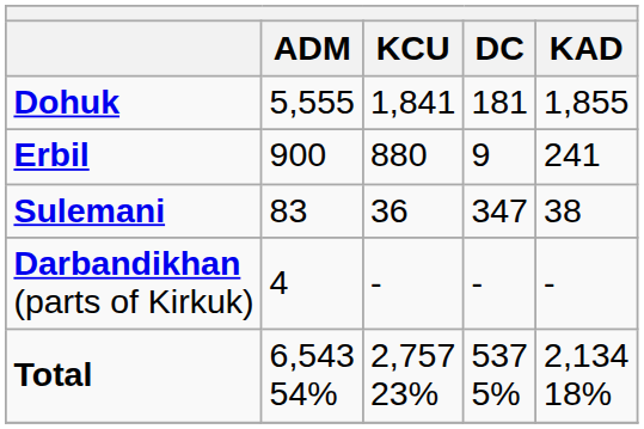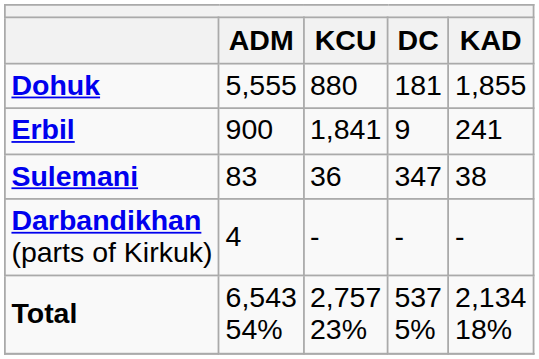Dohuk | KCU: 1,841 -> 880
Erbil | KCU: 880 -> 1,841
